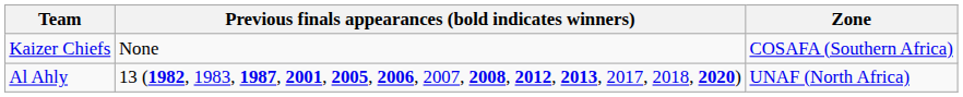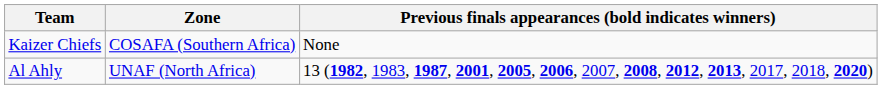columns swapped: Zone <-> Previous finals appearances (bold indicates winners)
